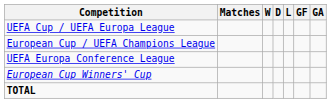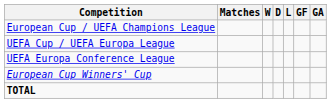rows swapped: European Cup / UEFA Champions League <-> UEFA Cup / UEFA Europa League
